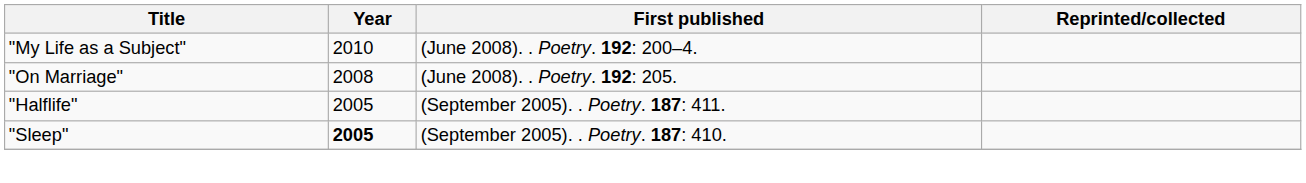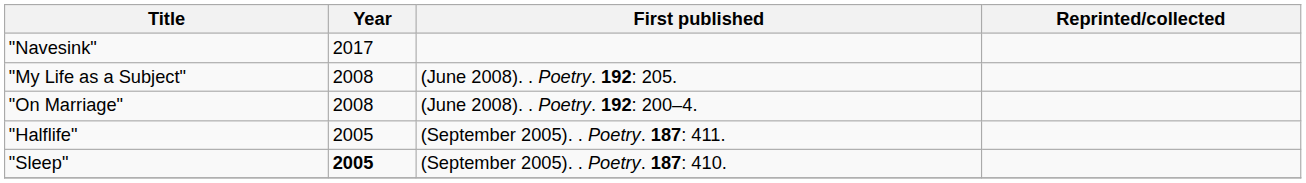+ row: "Navesink" | 2017
"My Life as a Subject" | Year: 2010 -> 2008
"My Life as a Subject" | First published: (June 2008). . Poetry. 192: 200–4. -> (June 2008). . Poetry. 192: 205.
"On Marriage" | First published: (June 2008). . Poetry. 192: 205. -> (June 2008). . Poetry. 192: 200–4.
